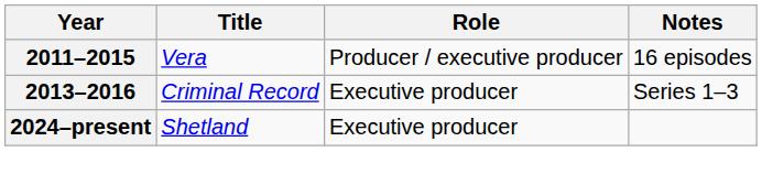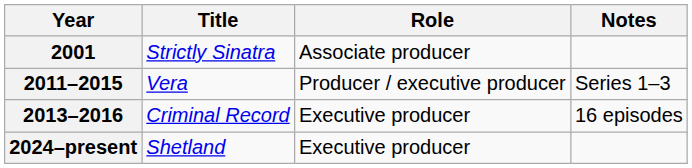+ row: 2001 | Strictly Sinatra | Associate producer
2011–2015 | Notes: 16 episodes -> Series 1–3
2013–2016 | Notes: Series 1–3 -> 16 episodes
